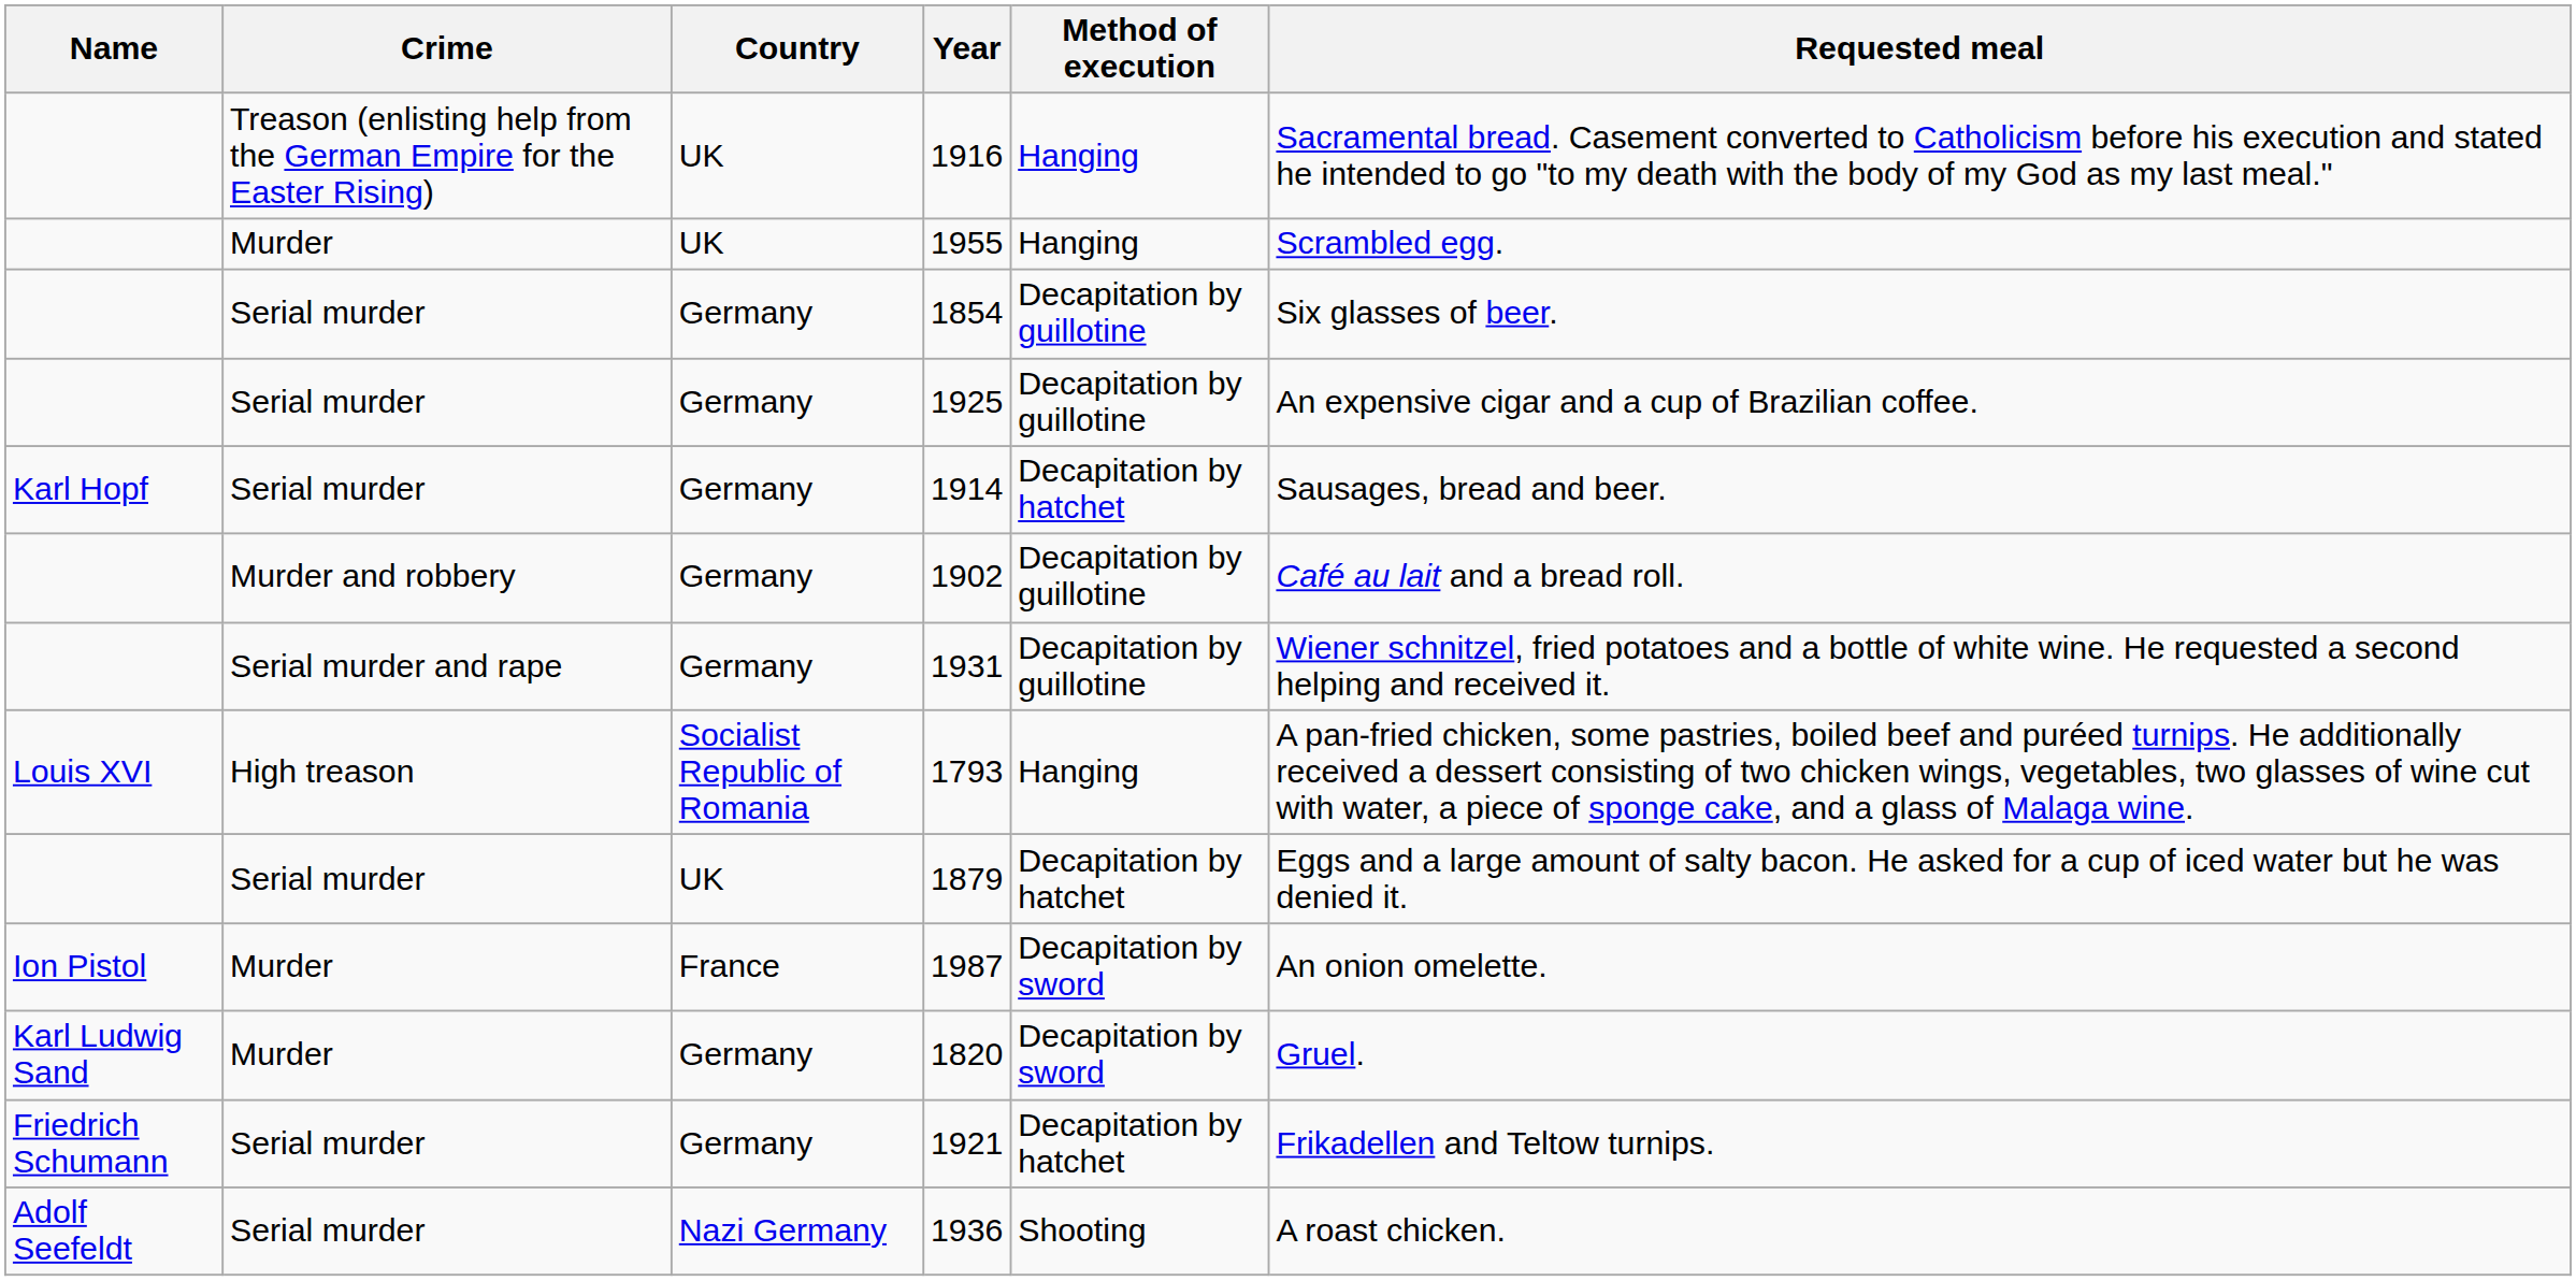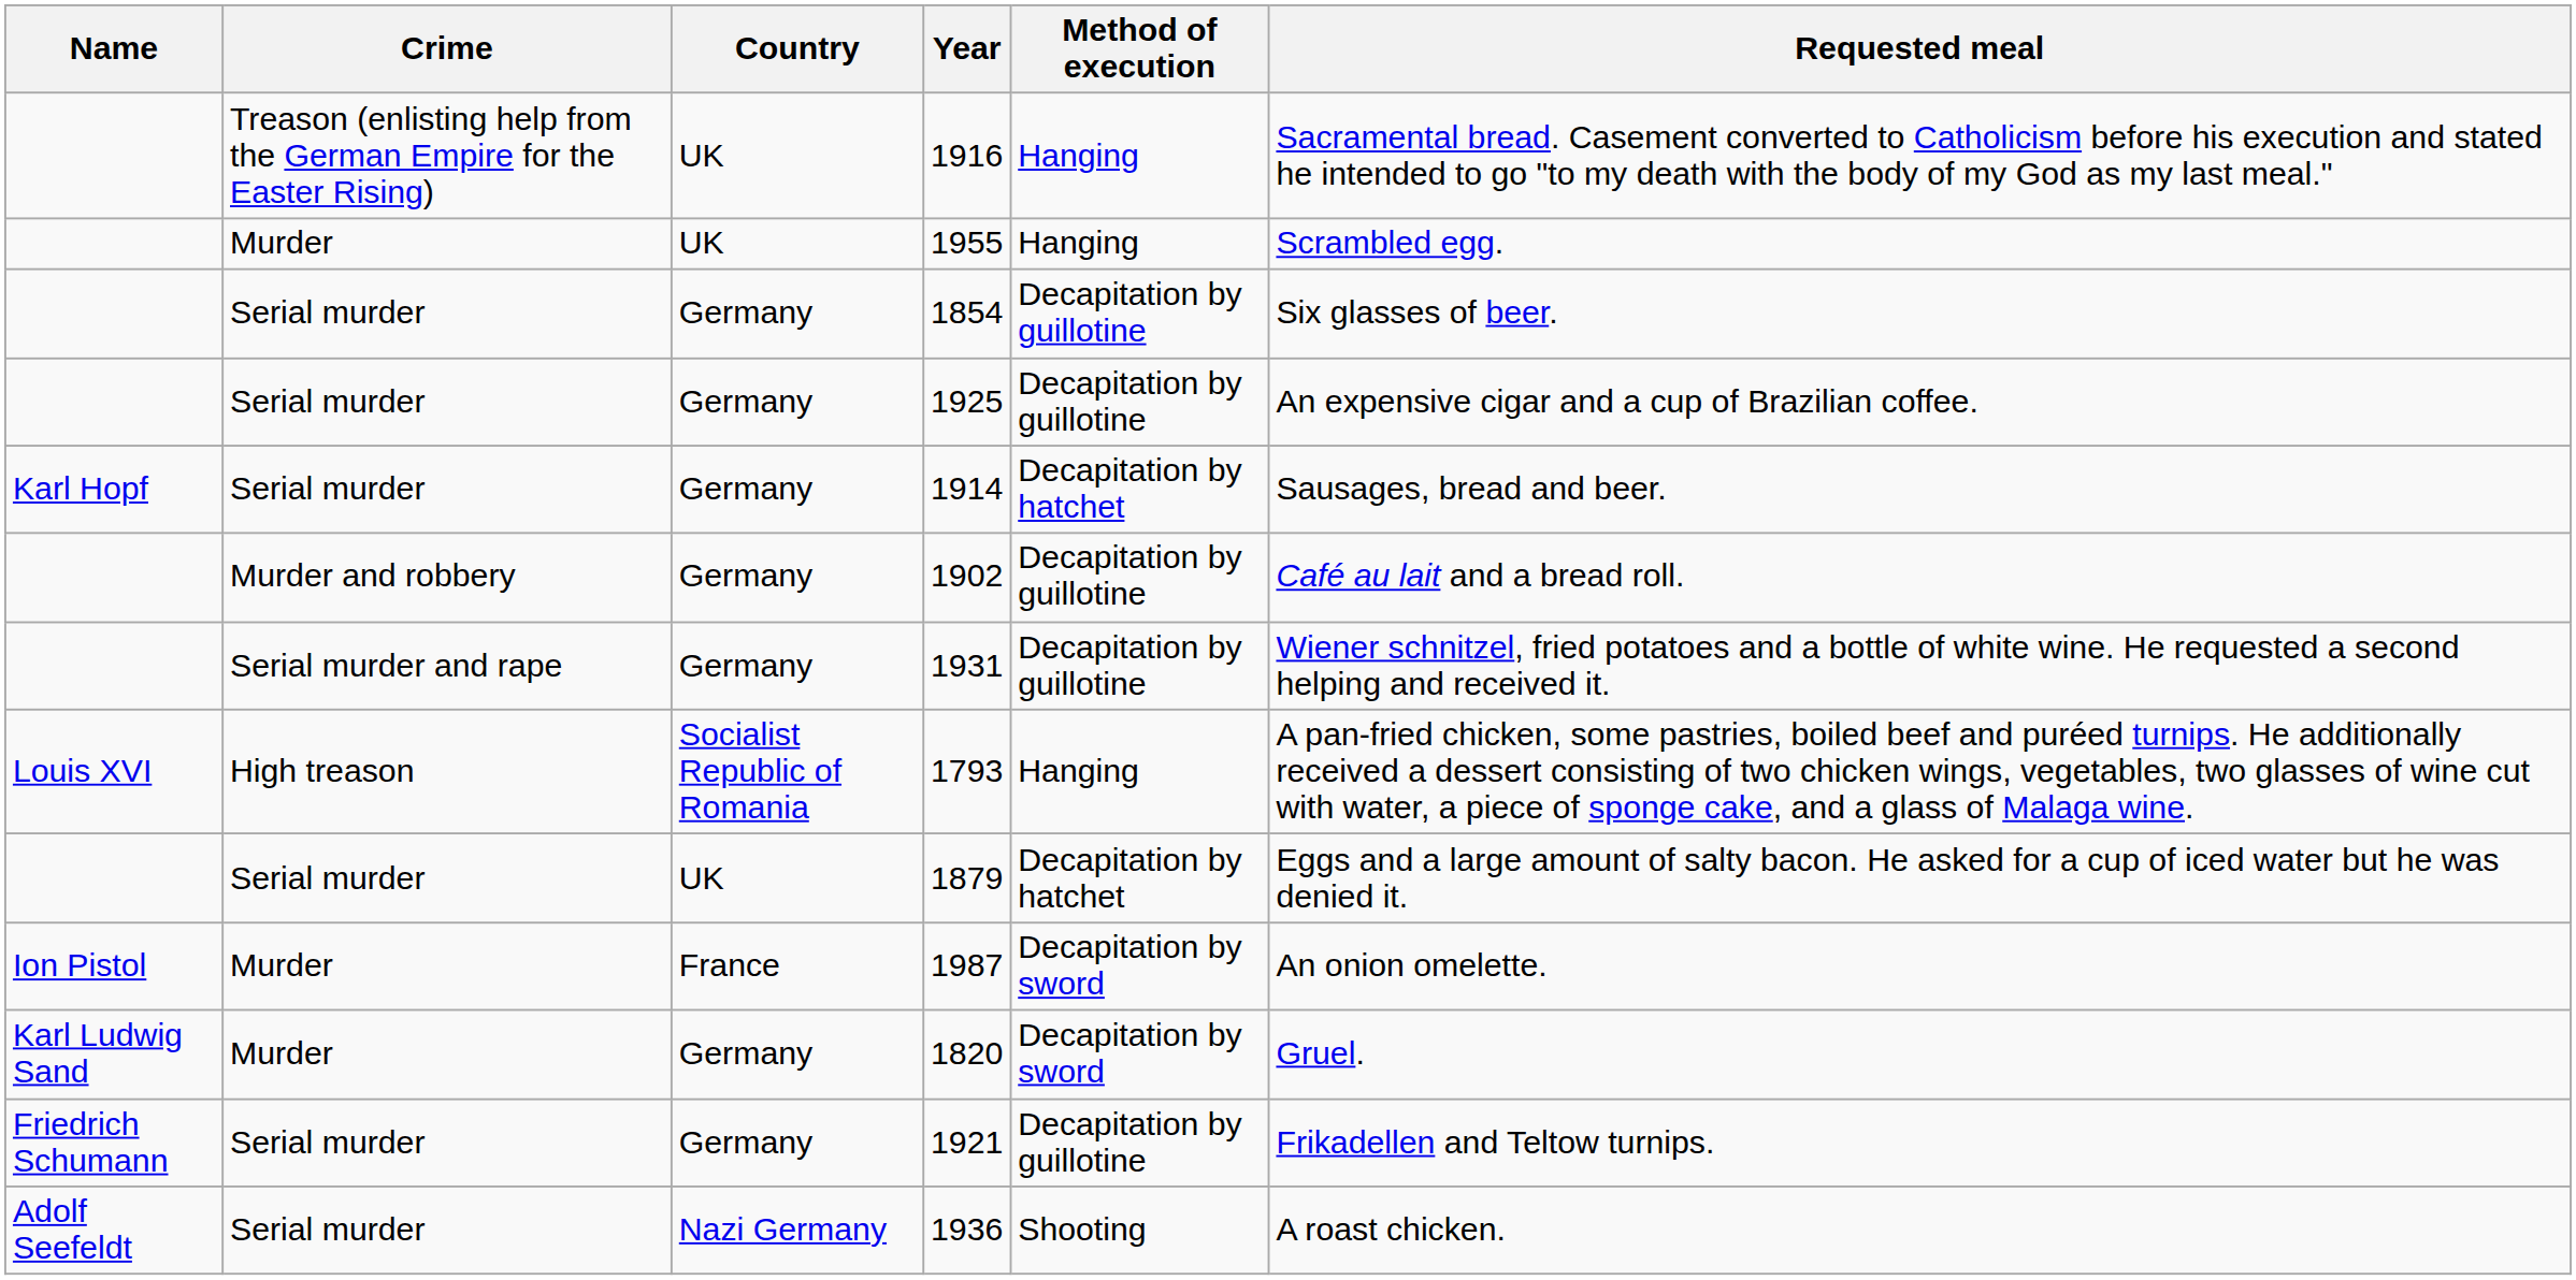1921 | Method of execution: Decapitation by hatchet -> Decapitation by guillotine
